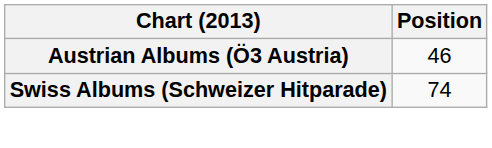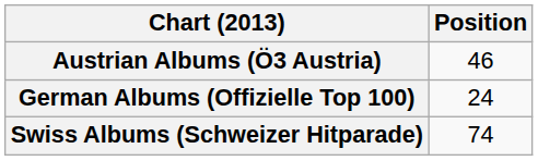+ row: German Albums (Offizielle Top 100) | 24
